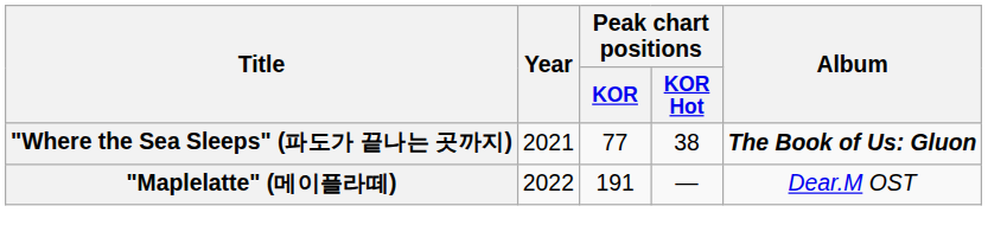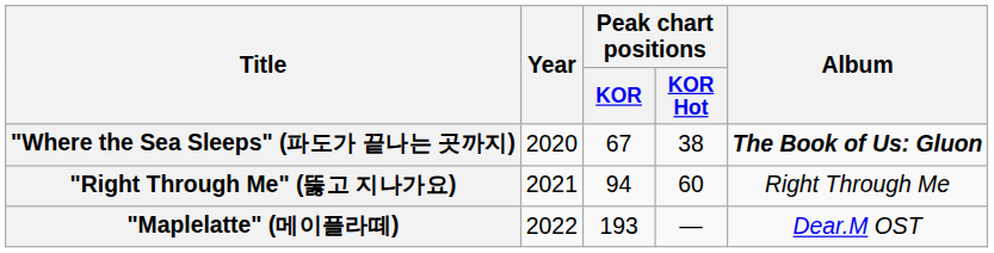"Where the Sea Sleeps" (파도가 끝나는 곳까지) | Year: 2021 -> 2020
"Where the Sea Sleeps" (파도가 끝나는 곳까지) | Peak chart positions / KOR: 77 -> 67
+ row: "Right Through Me" (뚫고 지나가요) | 2021 | 94 | 60 | Right Through Me
"Maplelatte" (메이플라떼) | Peak chart positions / KOR: 191 -> 193
